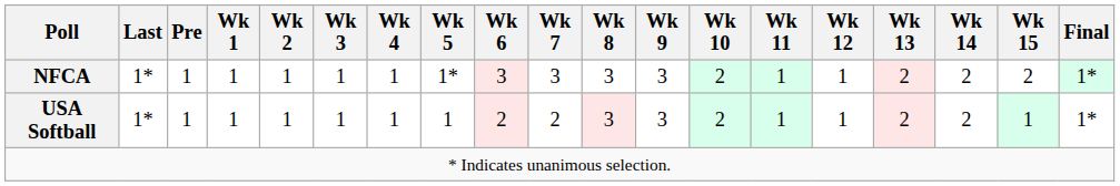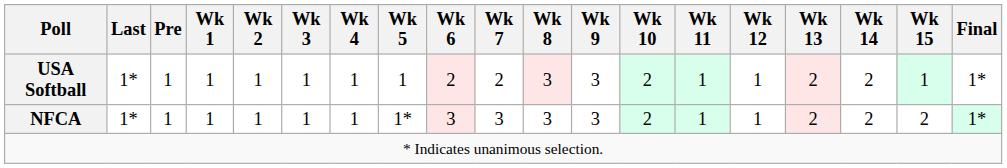rows swapped: NFCA <-> USA Softball
